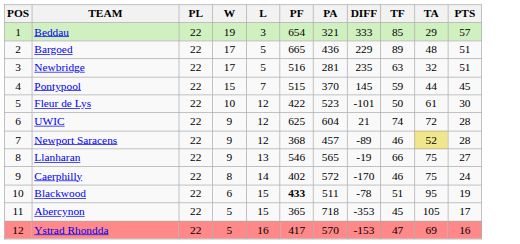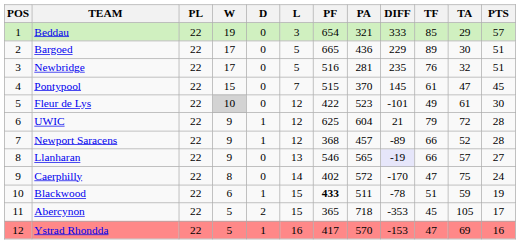+ column: D | 0 | 0 | 0 | 0 | 0 | 1 | 1 | 0 | 0 | 1 | 2 | 1
Bargoed | TA: 48 -> 30
Newbridge | TF: 63 -> 76
Pontypool | TF: 59 -> 61
Pontypool | TA: 44 -> 47
Fleur de Lys | W: no background -> lightgrey background
Fleur de Lys | TF: 50 -> 49
UWIC | TF: 74 -> 79
Newport Saracens | TF: 46 -> 66
Newport Saracens | TA: khaki background -> no background
Llanharan | DIFF: no background -> lavender background
Llanharan | TA: 75 -> 57
Caerphilly | TF: 46 -> 47
Blackwood | TA: 95 -> 59
